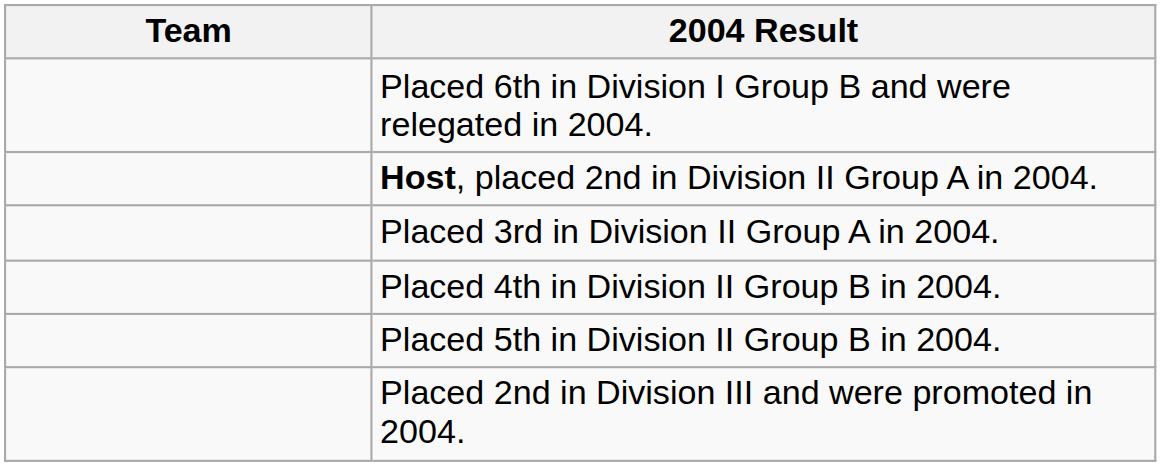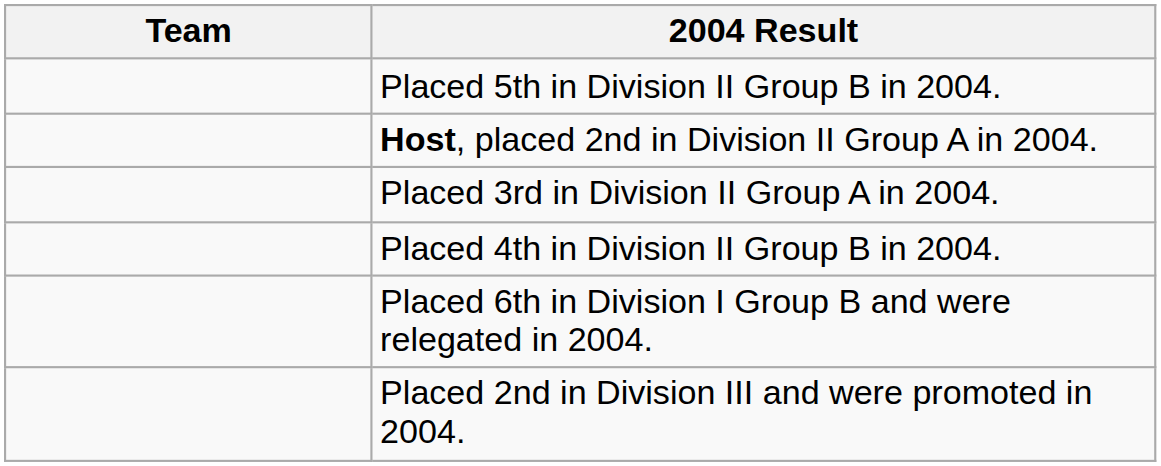rows swapped: Placed 6th in Division I Group B and were relegated in 2004. <-> Placed 5th in Division II Group B in 2004.
